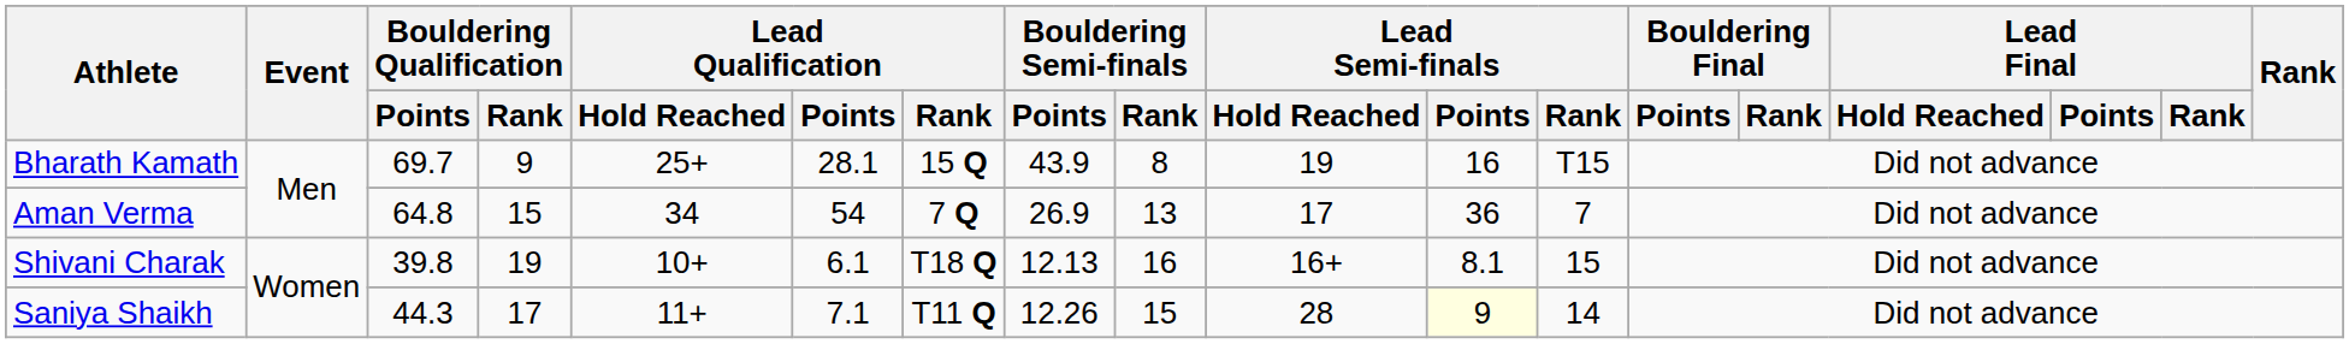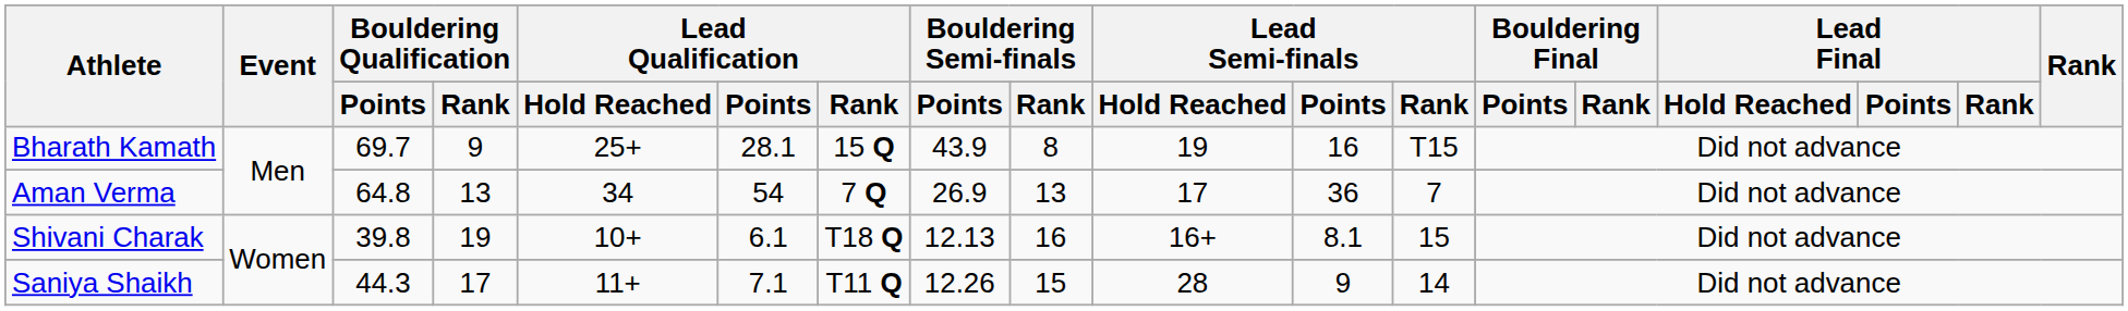Aman Verma | Bouldering Qualification / Rank: 15 -> 13
Saniya Shaikh | Lead Semi-finals / Points: lightyellow background -> no background
